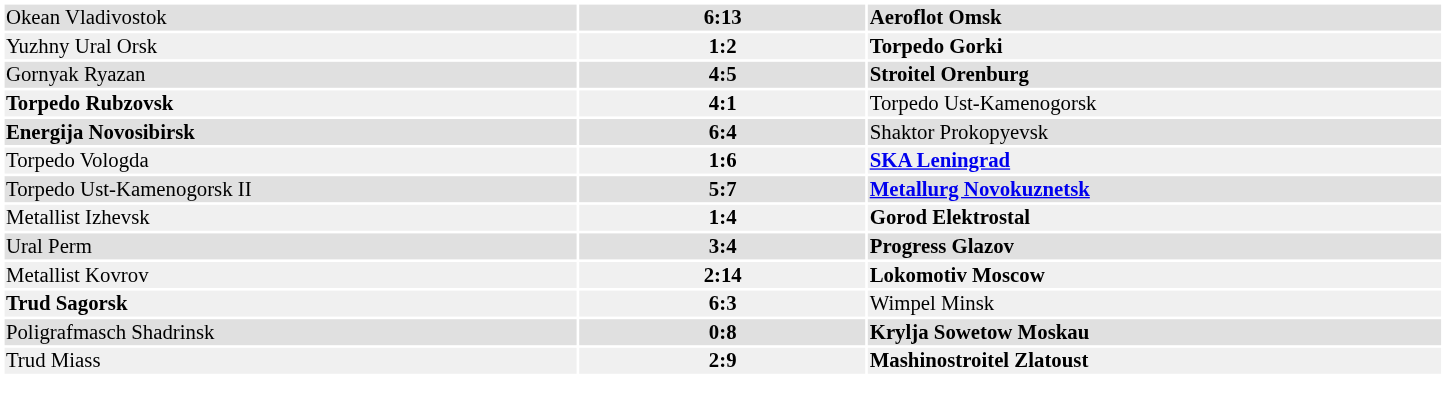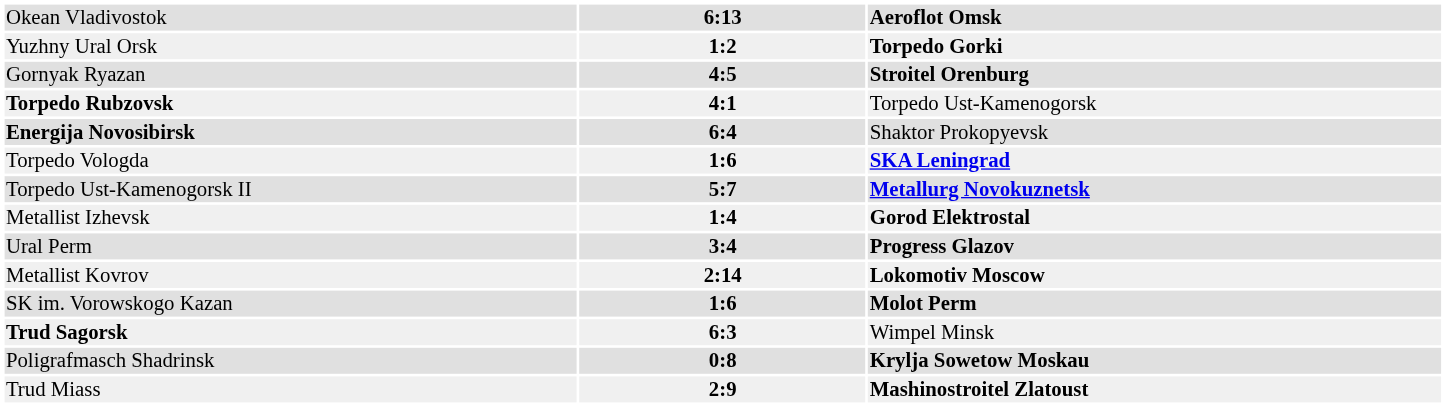+ row: SK im. Vorowskogo Kazan | 1:6 | Molot Perm
